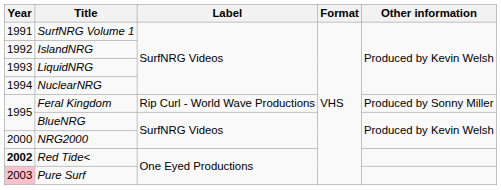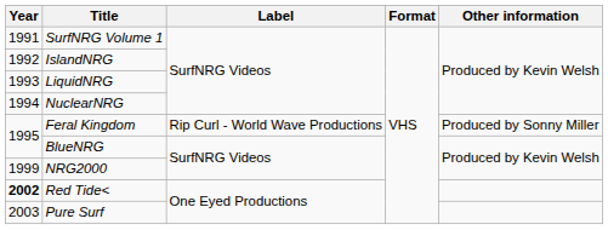NRG2000 | Year: 2000 -> 1999
Pure Surf | Year: pink background -> no background
